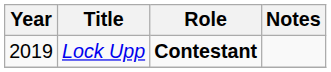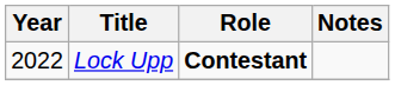Lock Upp | Year: 2019 -> 2022
